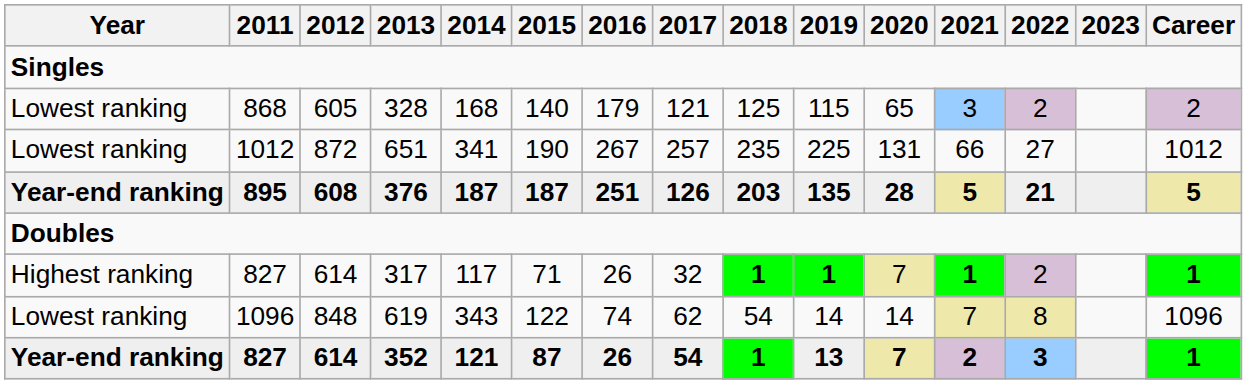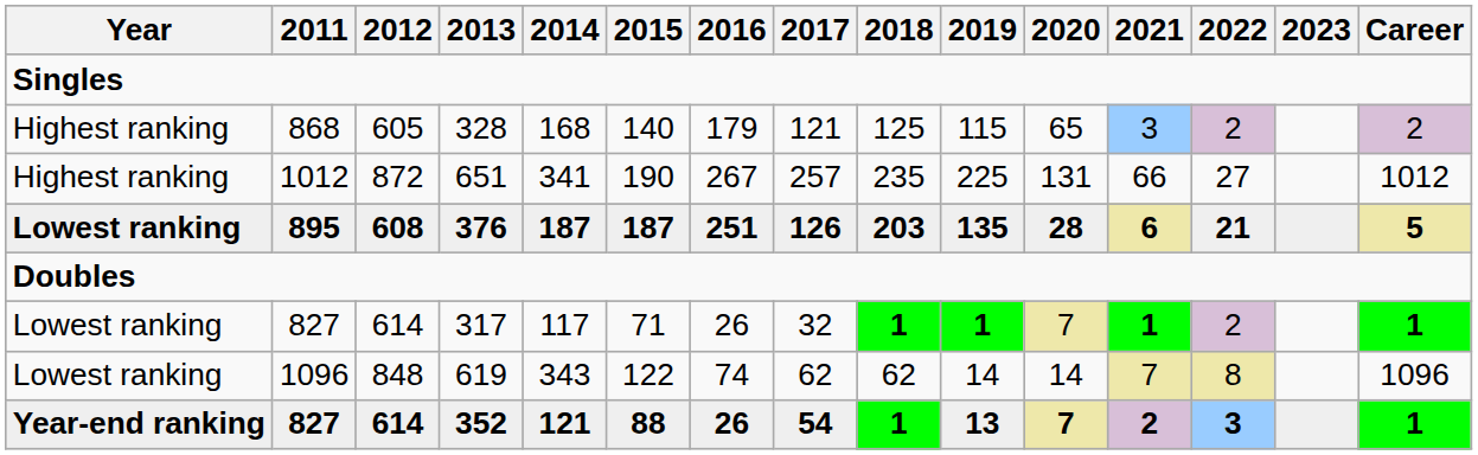328 | Year: Lowest ranking -> Highest ranking
651 | Year: Lowest ranking -> Highest ranking
376 | Year: Year-end ranking -> Lowest ranking
376 | 2021: 5 -> 6
317 | Year: Highest ranking -> Lowest ranking
619 | 2018: 54 -> 62
352 | 2015: 87 -> 88
